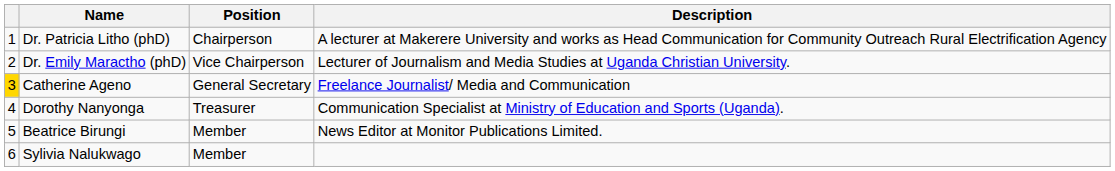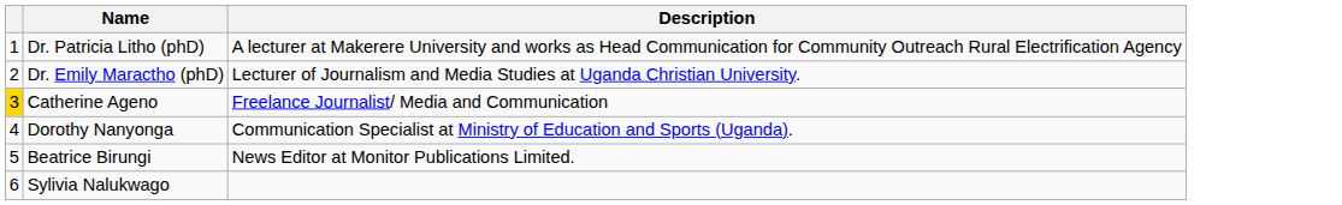- column: Position | Chairperson | Vice Chairperson | General Secretary | Treasurer | Member | Member
